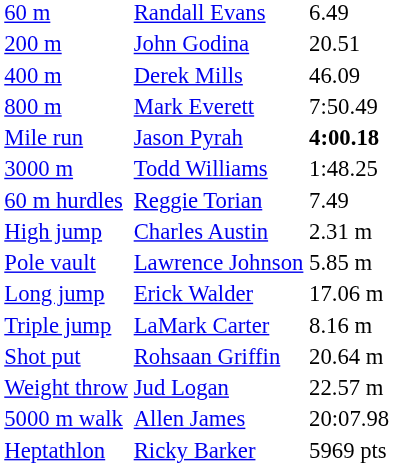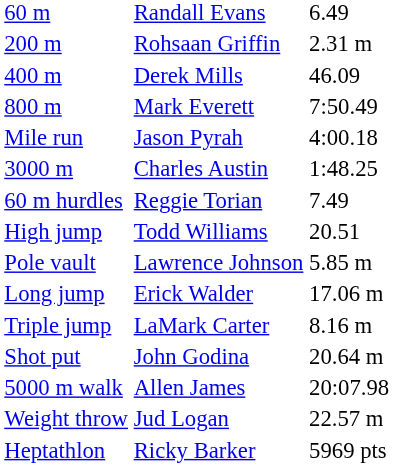200 m | column 2: John Godina -> Rohsaan Griffin
200 m | column 3: 20.51 -> 2.31 m
Mile run | column 3: bold -> normal
3000 m | column 2: Todd Williams -> Charles Austin
High jump | column 2: Charles Austin -> Todd Williams
High jump | column 3: 2.31 m -> 20.51
Shot put | column 2: Rohsaan Griffin -> John Godina
rows swapped: Weight throw <-> 5000 m walk
